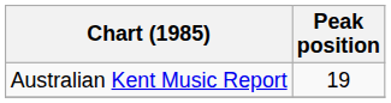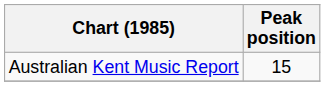Australian Kent Music Report | Peak position: 19 -> 15
